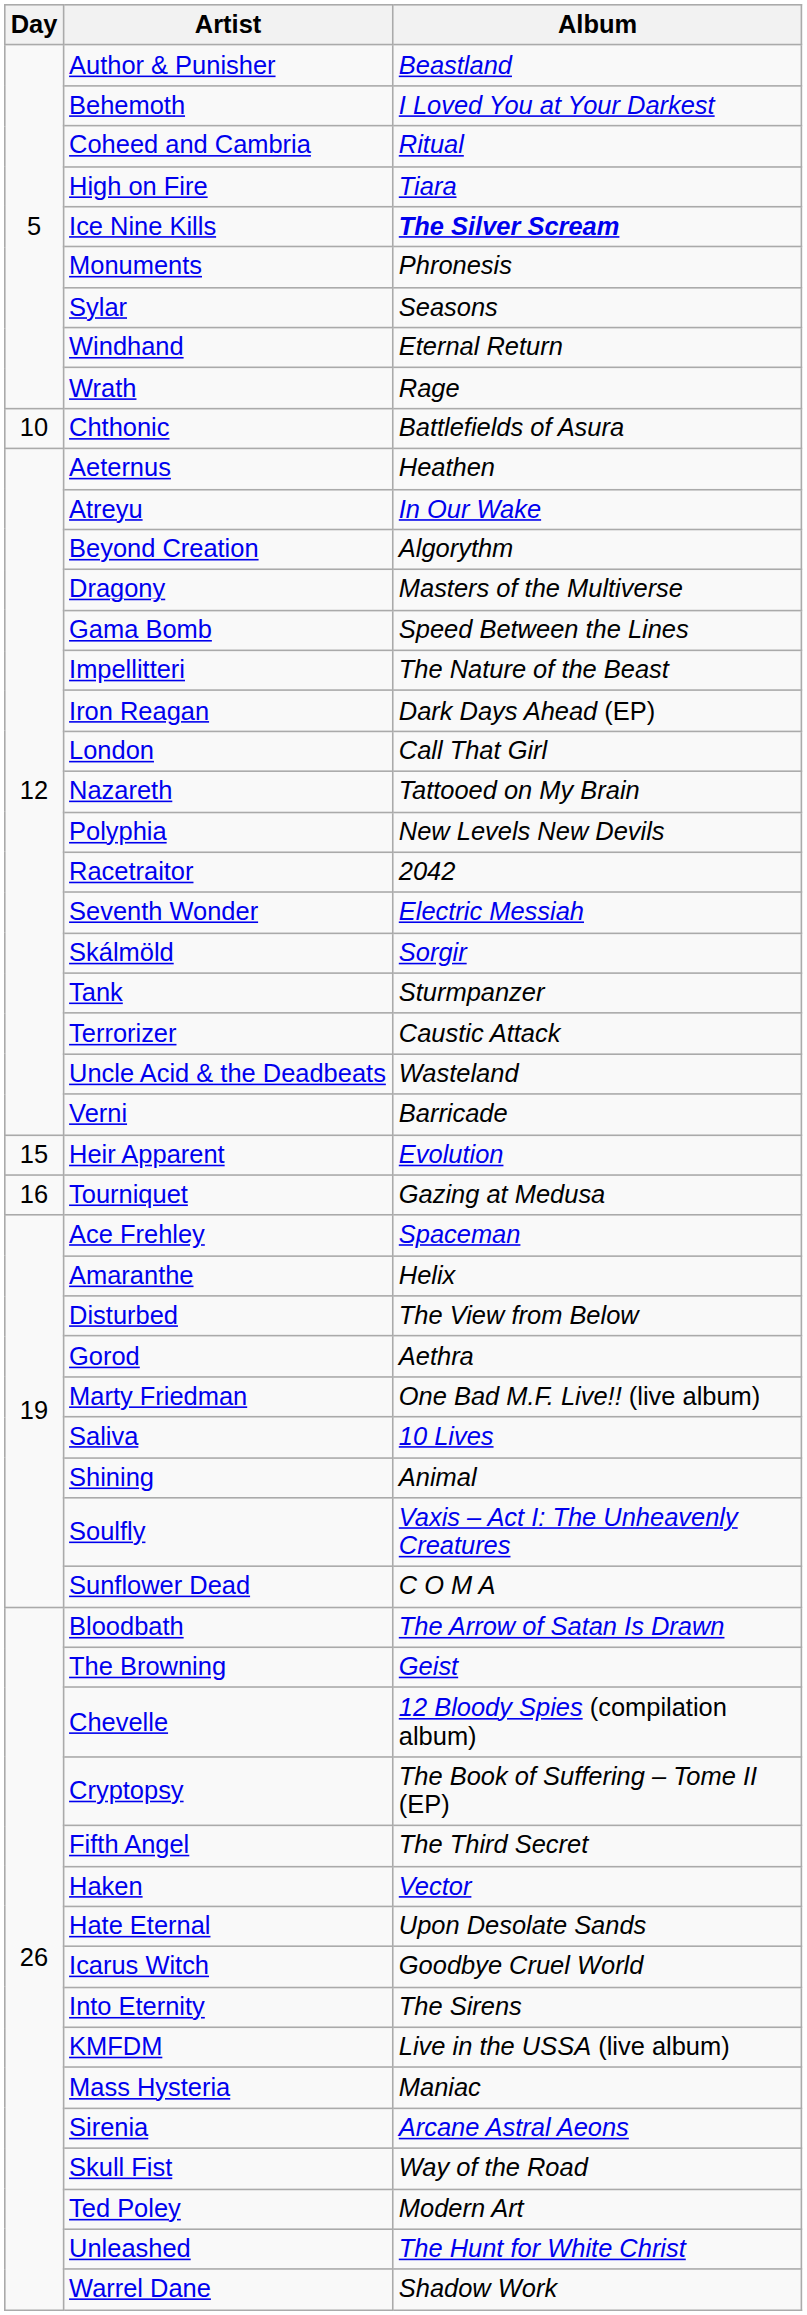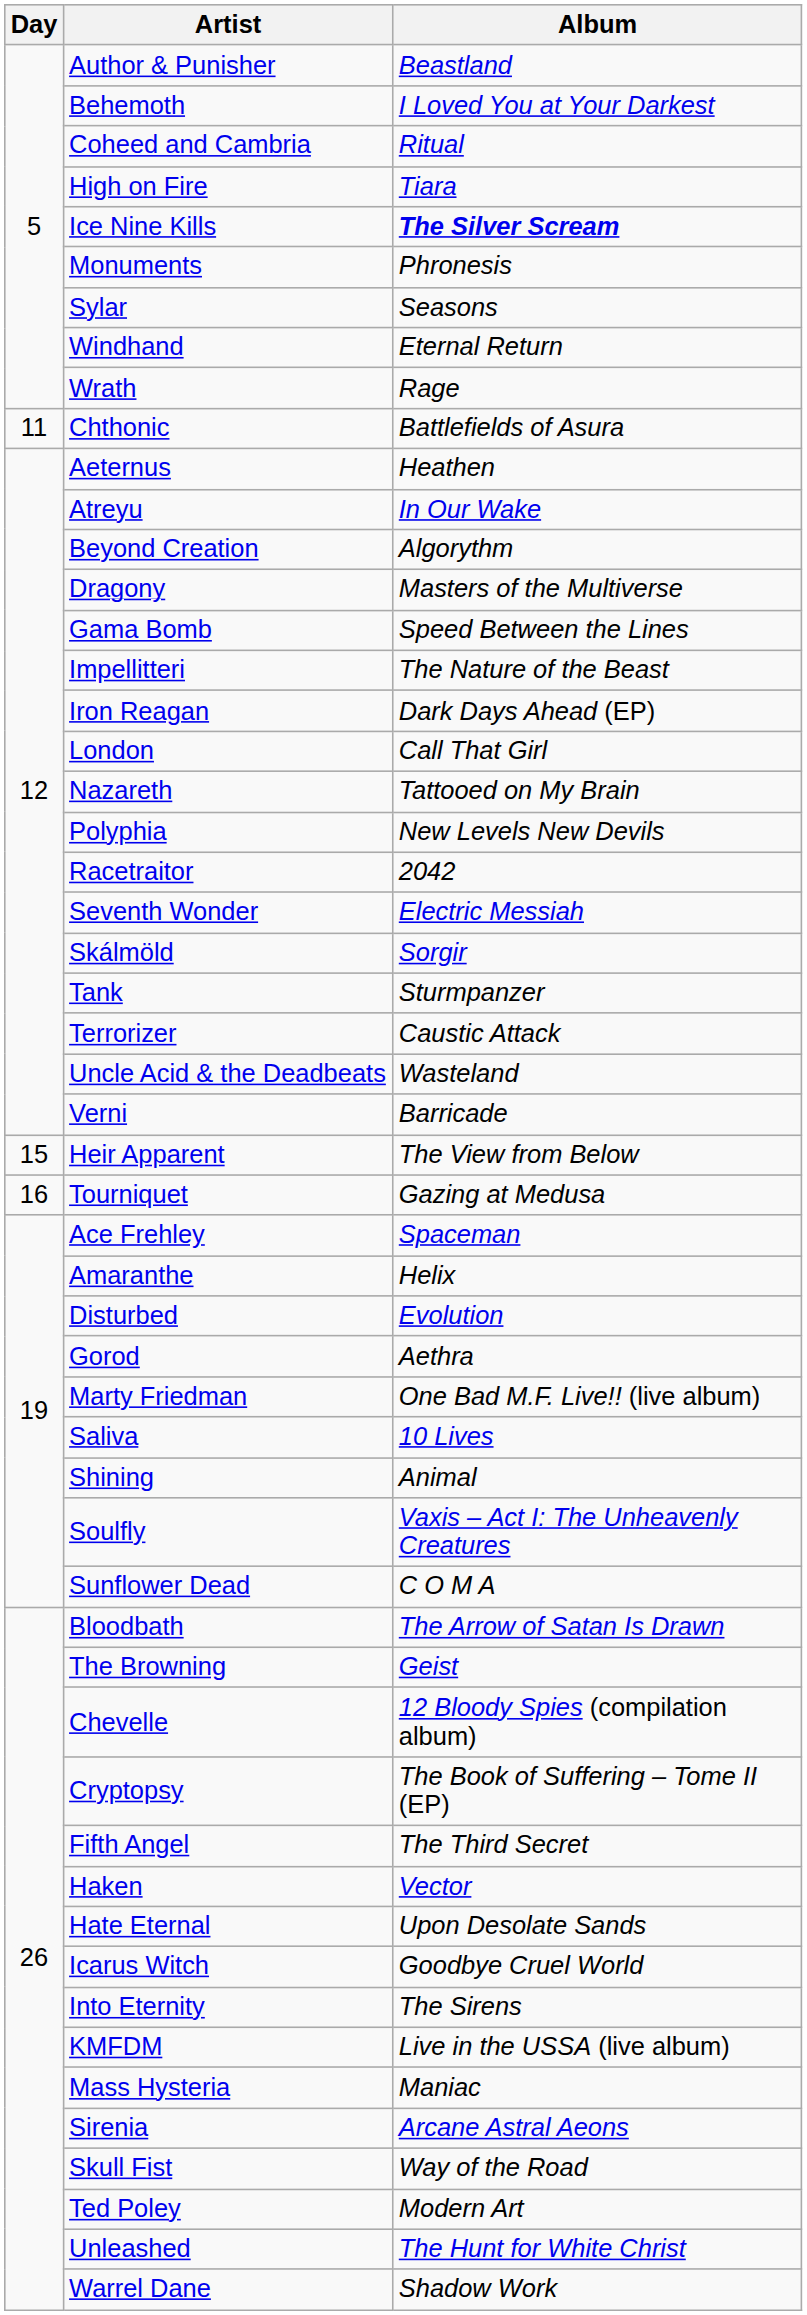Chthonic | Day: 10 -> 11
Heir Apparent | Album: Evolution -> The View from Below
Disturbed | Album: The View from Below -> Evolution
